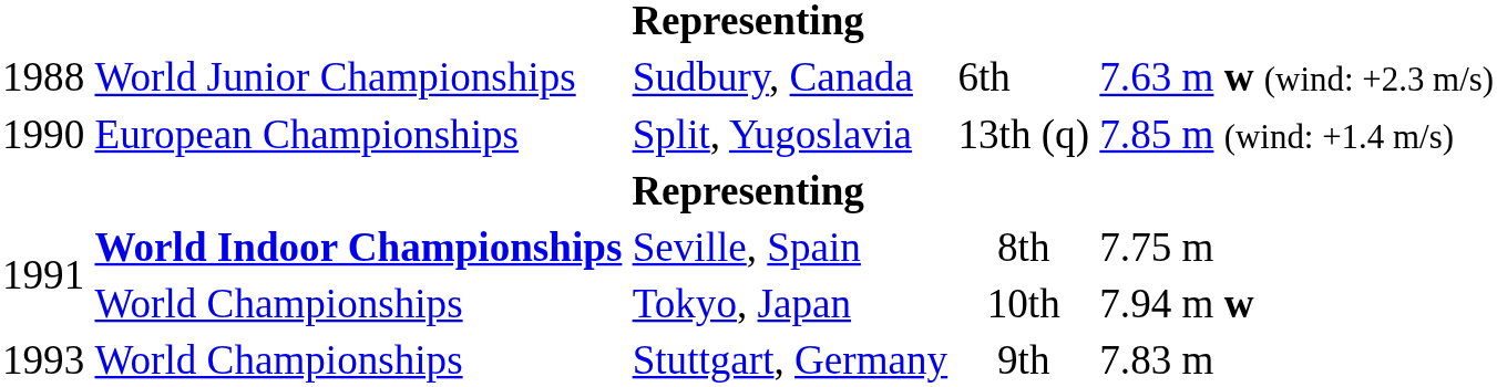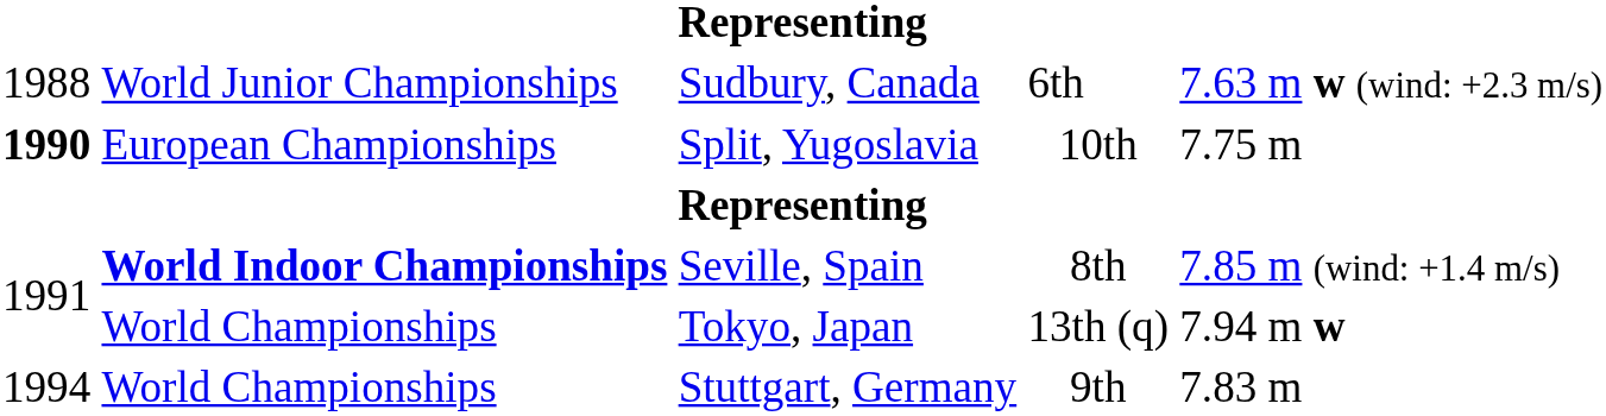Split, Yugoslavia | column 1: normal -> bold
Split, Yugoslavia | column 4: 13th (q) -> 10th
Split, Yugoslavia | column 5: 7.85 m (wind: +1.4 m/s) -> 7.75 m
Seville, Spain | column 5: 7.75 m -> 7.85 m (wind: +1.4 m/s)
Tokyo, Japan | column 4: 10th -> 13th (q)
Stuttgart, Germany | column 1: 1993 -> 1994
